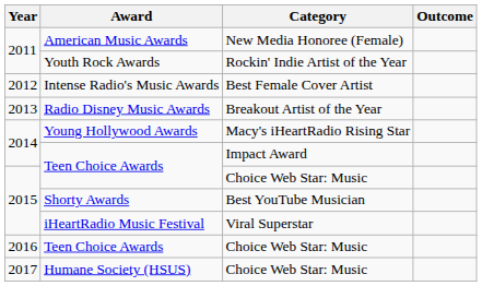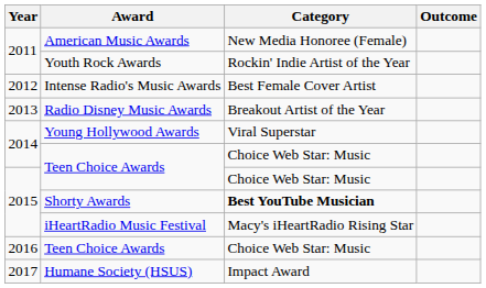Young Hollywood Awards | Category: Macy's iHeartRadio Rising Star -> Viral Superstar
2014 / Teen Choice Awards | Category: Impact Award -> Choice Web Star: Music
Shorty Awards | Category: normal -> bold
iHeartRadio Music Festival | Category: Viral Superstar -> Macy's iHeartRadio Rising Star
Humane Society (HSUS) | Category: Choice Web Star: Music -> Impact Award
